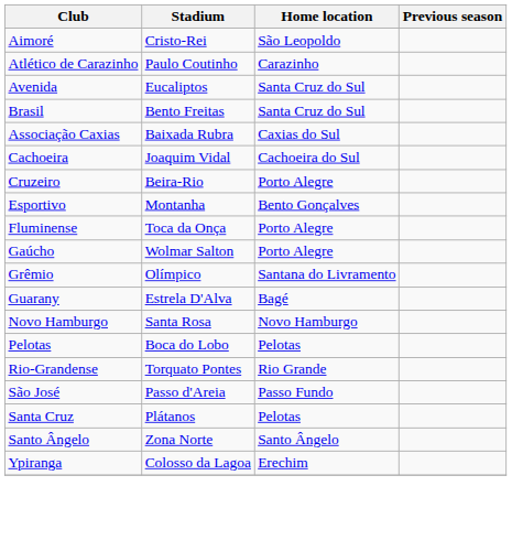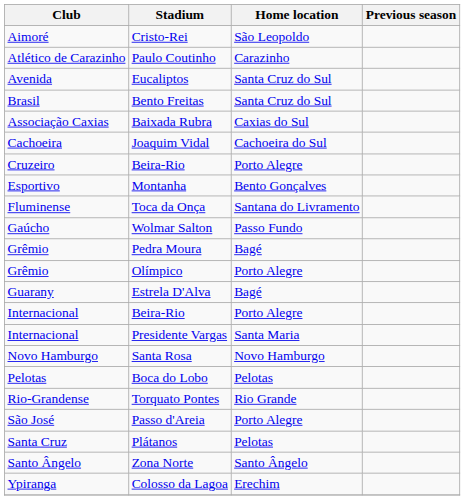Toca da Onça | Home location: Porto Alegre -> Santana do Livramento
Wolmar Salton | Home location: Porto Alegre -> Passo Fundo
+ row: Grêmio | Pedra Moura | Bagé
Olímpico | Home location: Santana do Livramento -> Porto Alegre
+ row: Internacional | Beira-Rio | Porto Alegre
+ row: Internacional | Presidente Vargas | Santa Maria
Passo d'Areia | Home location: Passo Fundo -> Porto Alegre
